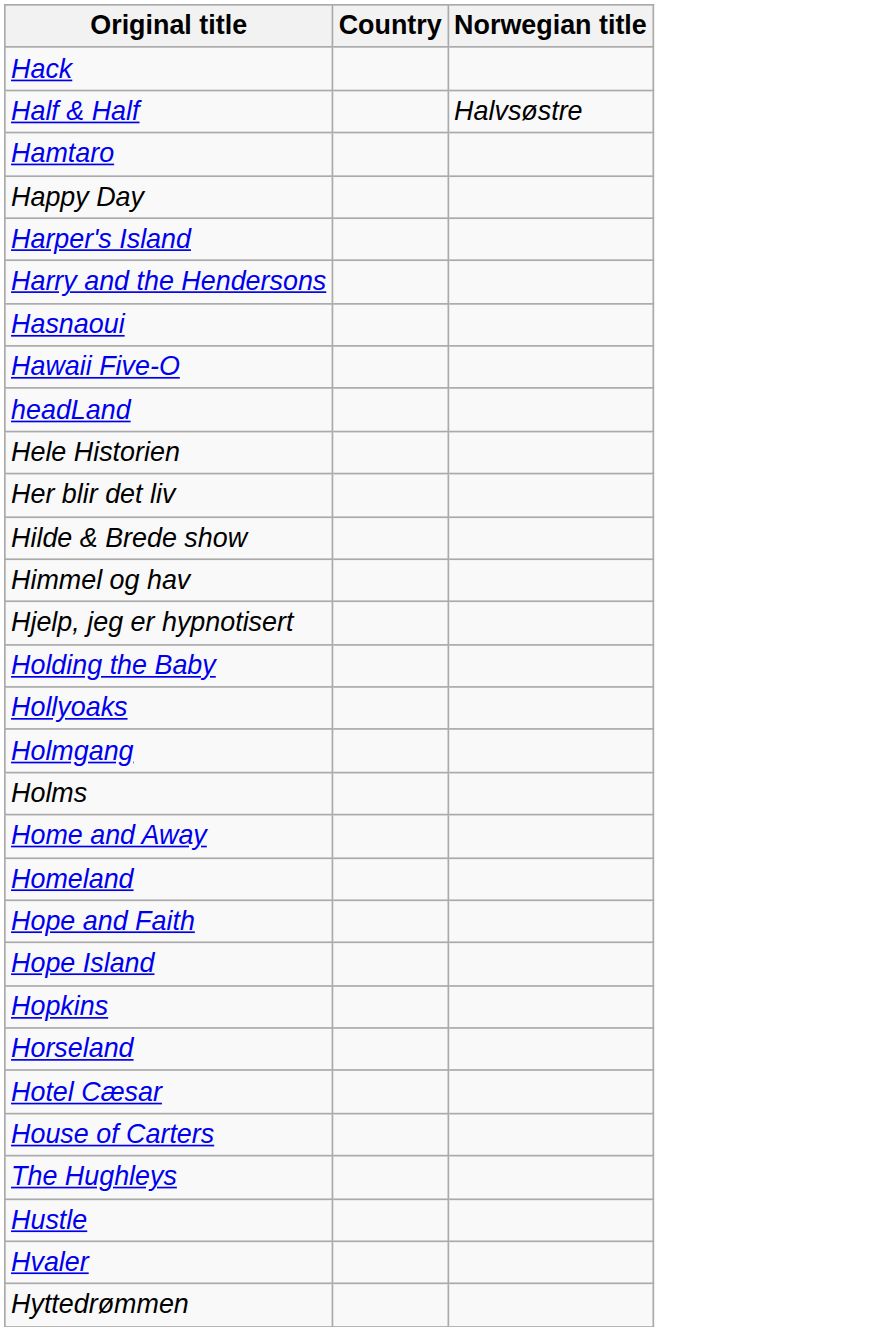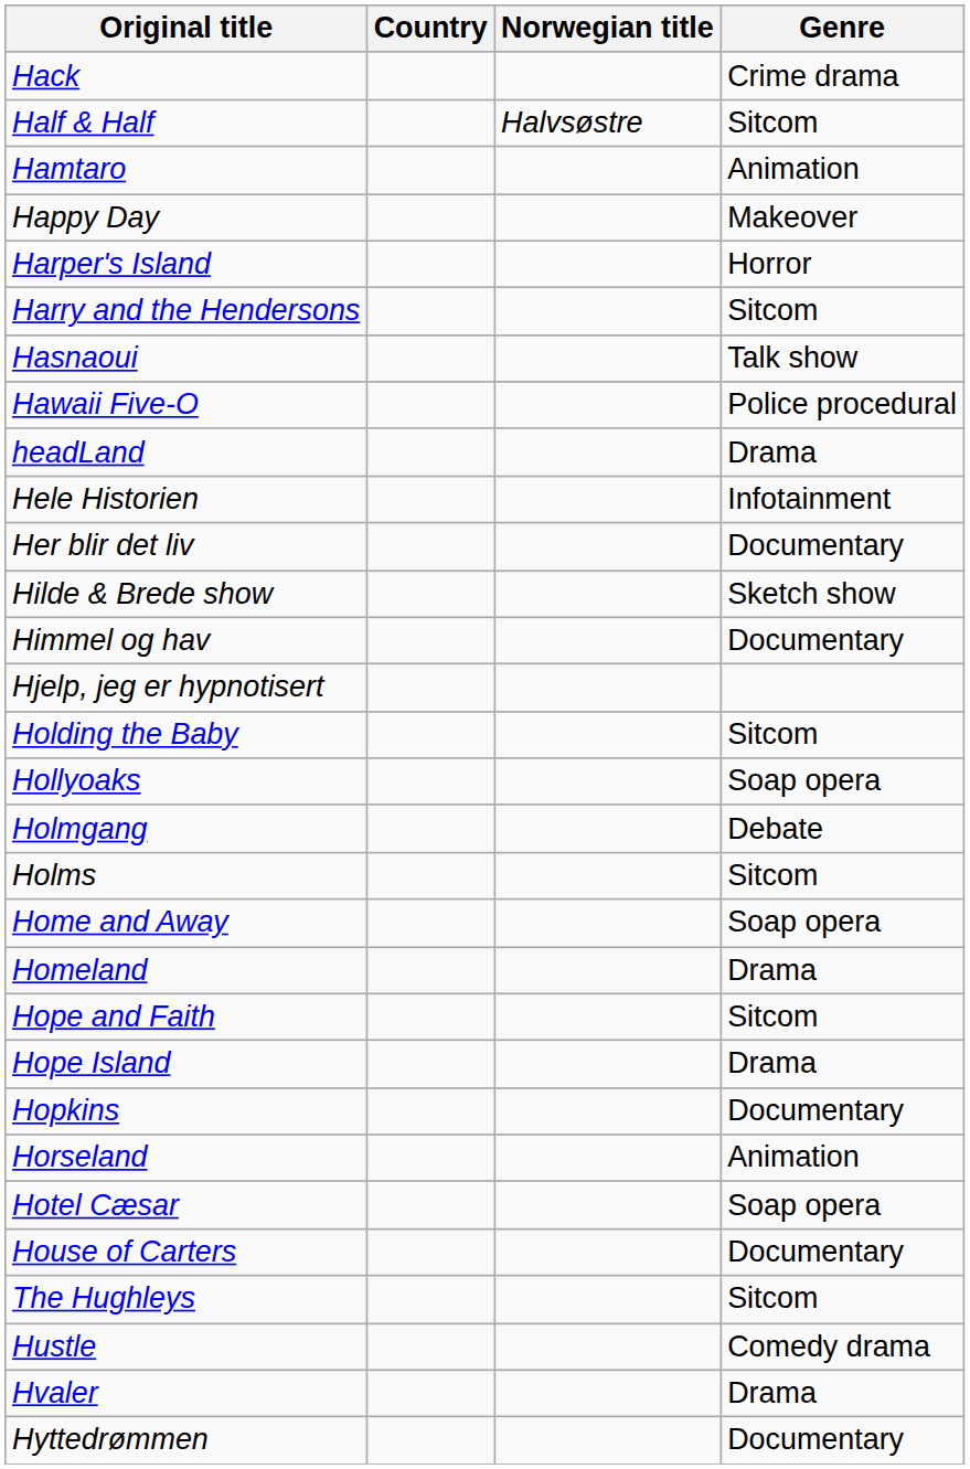+ column: Genre | Crime drama | Sitcom | Animation | Makeover | Horror | Sitcom | Talk show | Police procedural | Drama | Infotainment | Documentary | Sketch show | Documentary | Sitcom | Soap opera | Debate | Sitcom | Soap opera | Drama | Sitcom | Drama | Documentary | Animation | Soap opera | Documentary | Sitcom | Comedy drama | Drama | Documentary
